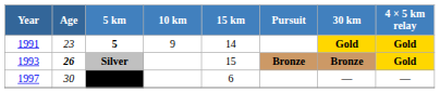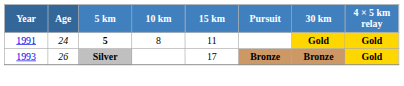1991 | Age: 23 -> 24
1991 | 10 km: 9 -> 8
1991 | 15 km: 14 -> 11
1993 | Age: bold -> normal
1993 | 15 km: 15 -> 17
- row: 1997 | 30 | 6 | — | —
